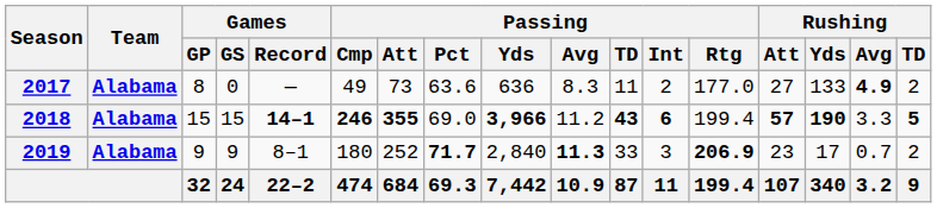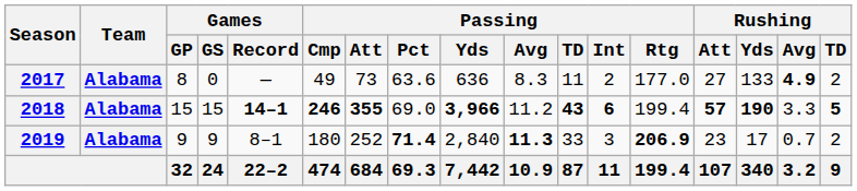2019 | Passing / Pct: 71.7 -> 71.4
